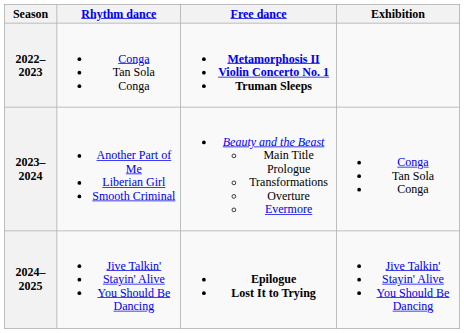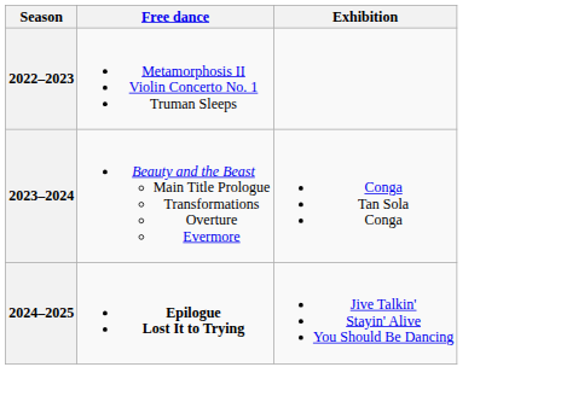- column: Rhythm dance | Conga Tan Sola Conga | Another Part of Me Liberian Girl Smooth Criminal | Jive Talkin' Stayin' Alive You Should Be Dancing
2022–2023 | Free dance: bold -> normal
